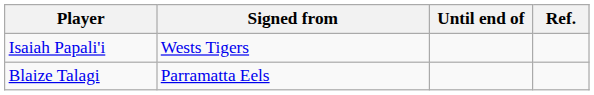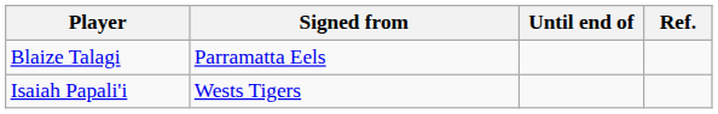rows swapped: Isaiah Papali'i <-> Blaize Talagi
